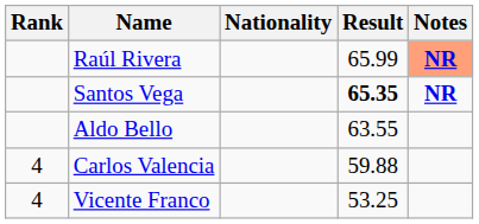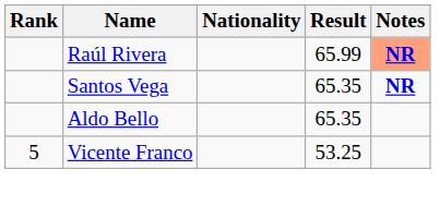Santos Vega | Result: bold -> normal
Aldo Bello | Result: 63.55 -> 65.35
- row: 4 | Carlos Valencia | 59.88
Vicente Franco | Rank: 4 -> 5
